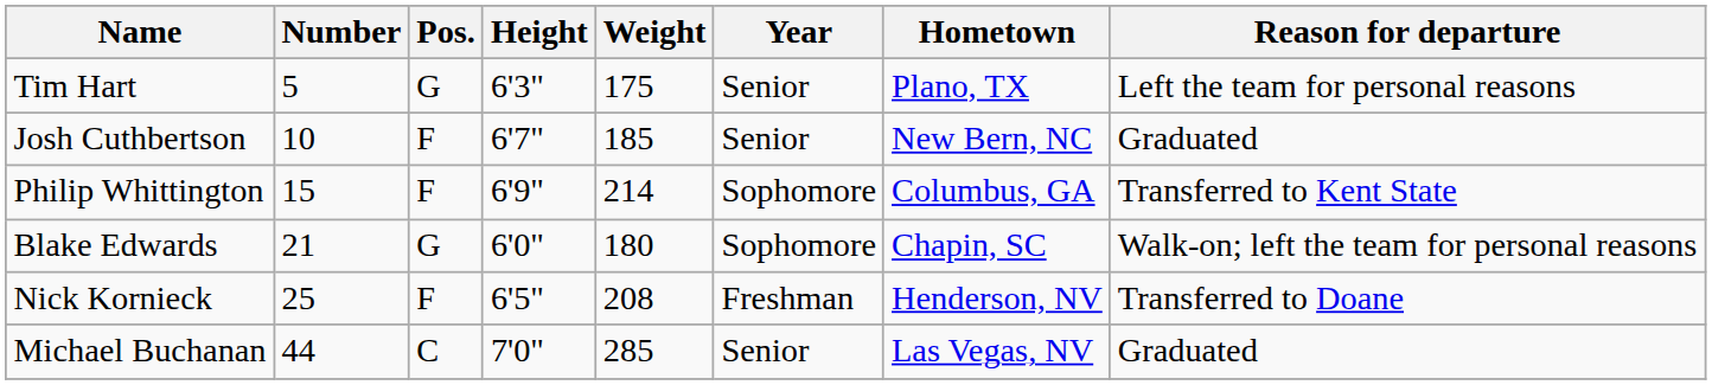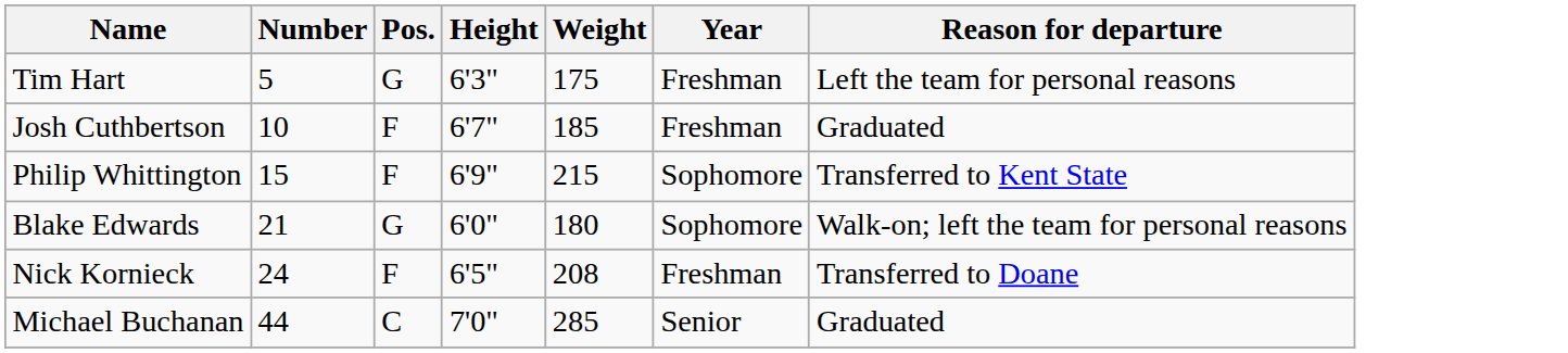- column: Hometown | Plano, TX | New Bern, NC | Columbus, GA | Chapin, SC | Henderson, NV | Las Vegas, NV
Tim Hart | Year: Senior -> Freshman
Josh Cuthbertson | Year: Senior -> Freshman
Philip Whittington | Weight: 214 -> 215
Nick Kornieck | Number: 25 -> 24
